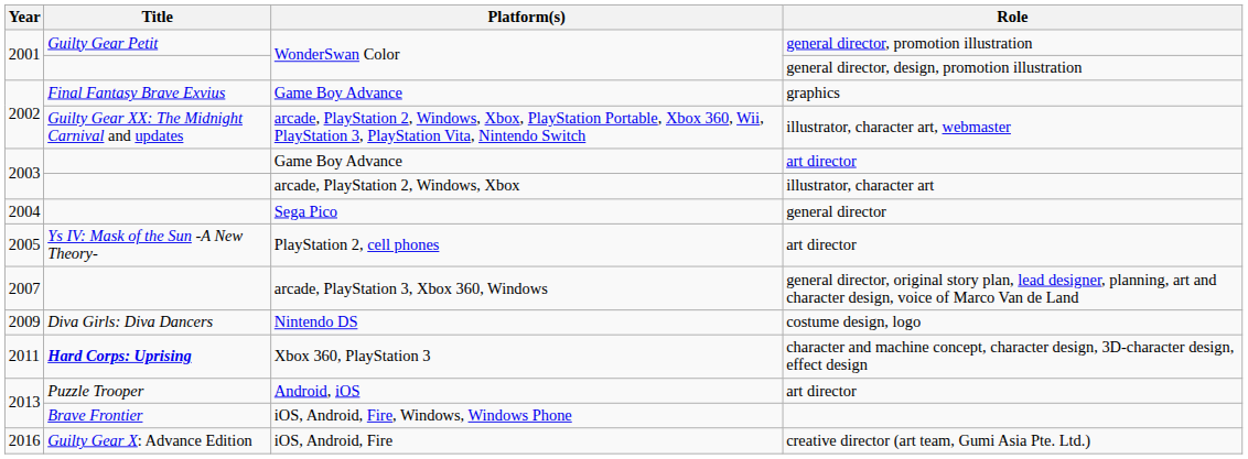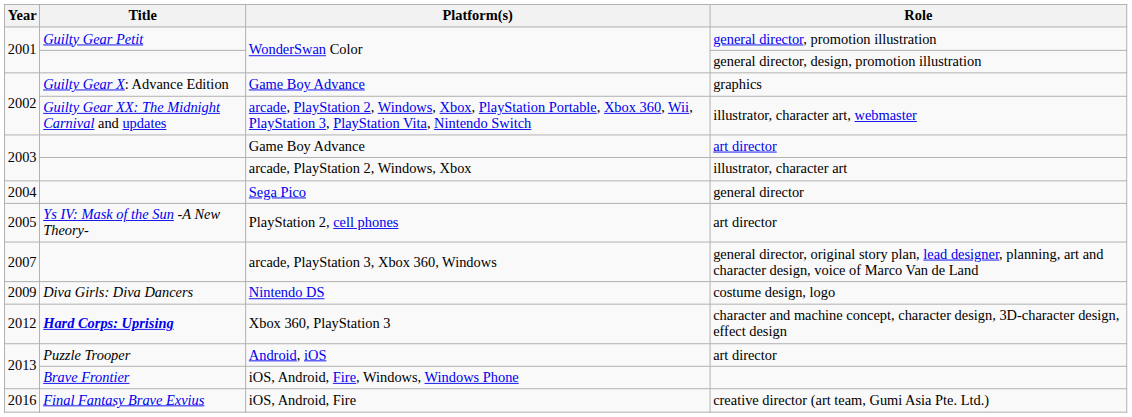Game Boy Advance / graphics | Title: Final Fantasy Brave Exvius -> Guilty Gear X: Advance Edition
Xbox 360, PlayStation 3 | Year: 2011 -> 2012
iOS, Android, Fire | Title: Guilty Gear X: Advance Edition -> Final Fantasy Brave Exvius
